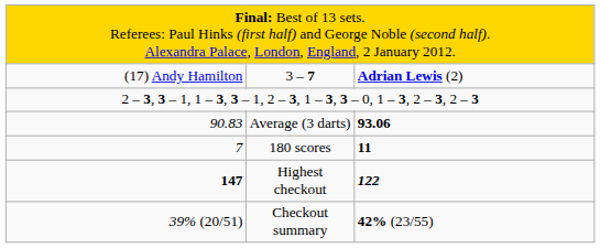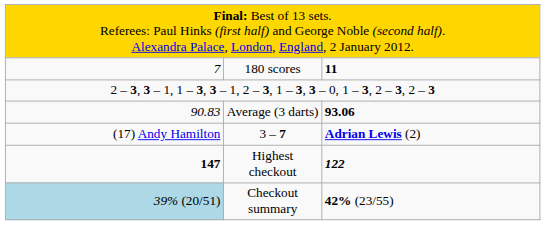rows swapped: 3 – 7 <-> 180 scores
Checkout summary | column 1: no background -> lightblue background
